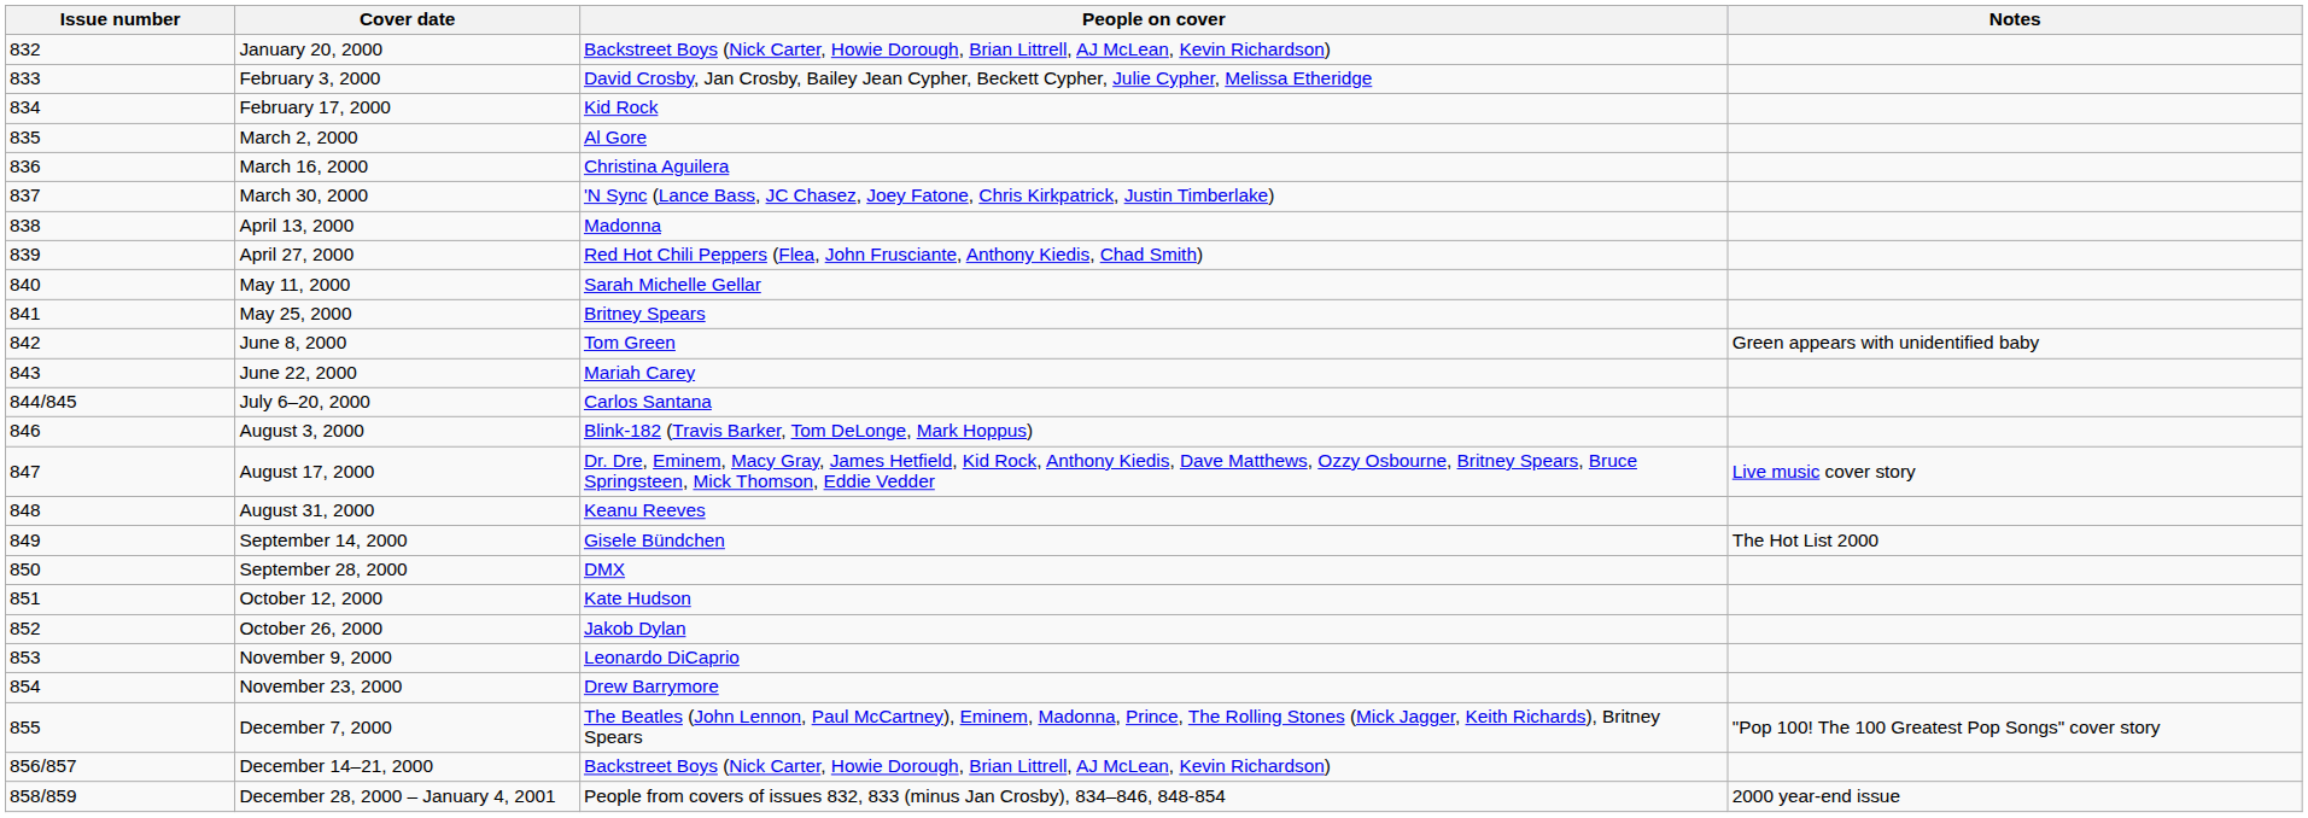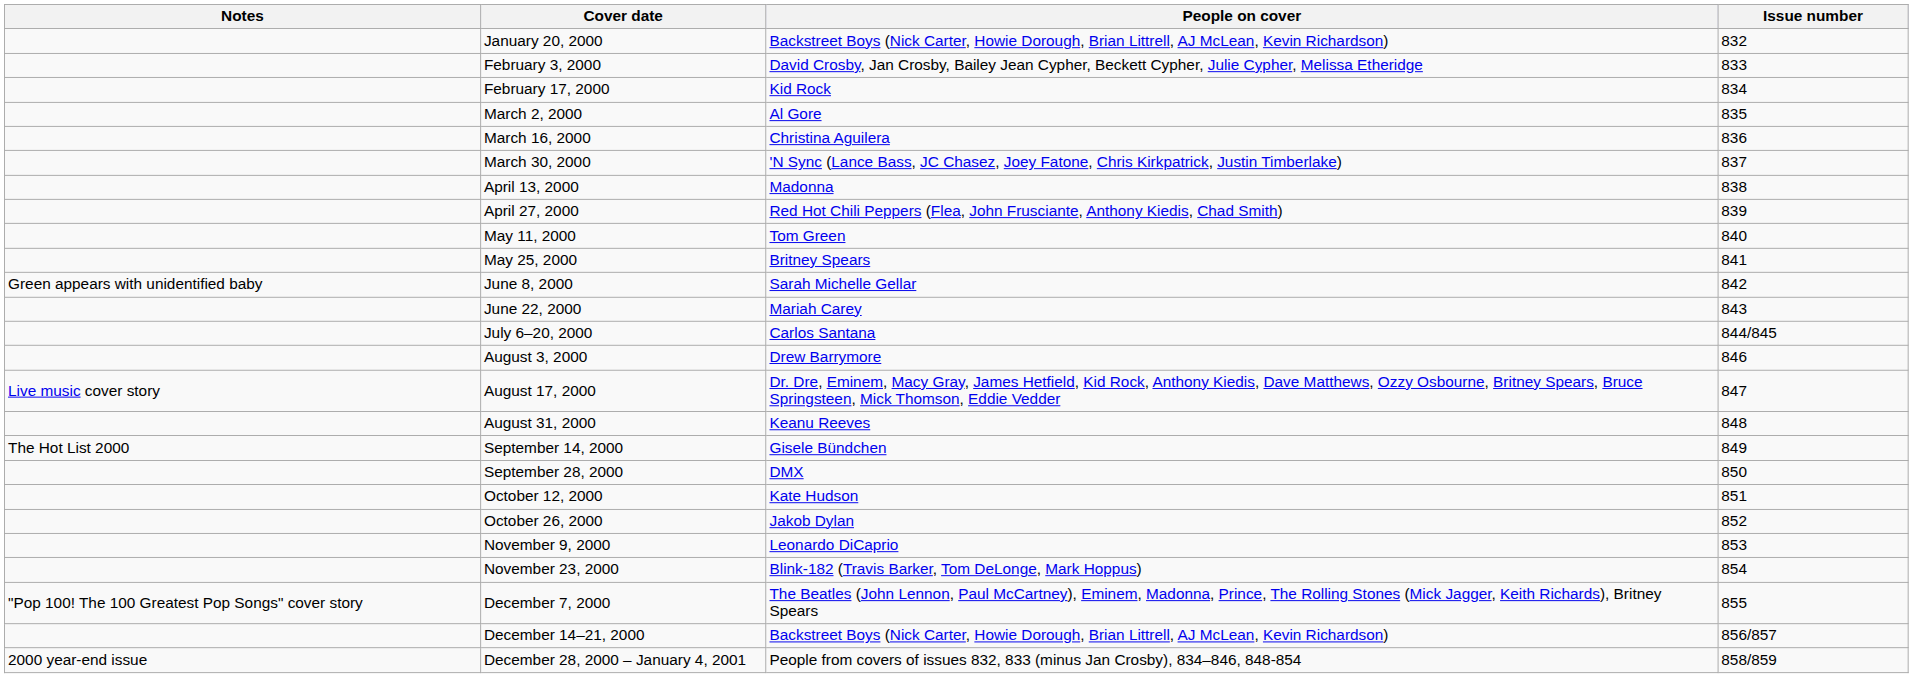columns swapped: Issue number <-> Notes
May 11, 2000 | People on cover: Sarah Michelle Gellar -> Tom Green
June 8, 2000 | People on cover: Tom Green -> Sarah Michelle Gellar
August 3, 2000 | People on cover: Blink-182 (Travis Barker, Tom DeLonge, Mark Hoppus) -> Drew Barrymore
November 23, 2000 | People on cover: Drew Barrymore -> Blink-182 (Travis Barker, Tom DeLonge, Mark Hoppus)
